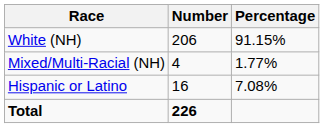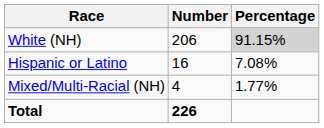White (NH) | Percentage: no background -> lightgrey background
rows swapped: Mixed/Multi-Racial (NH) <-> Hispanic or Latino
